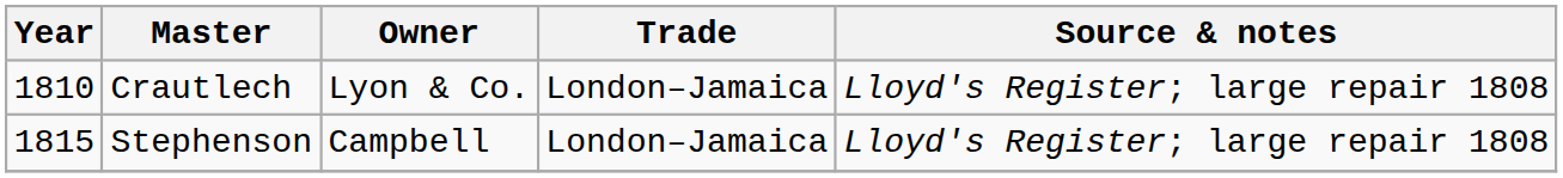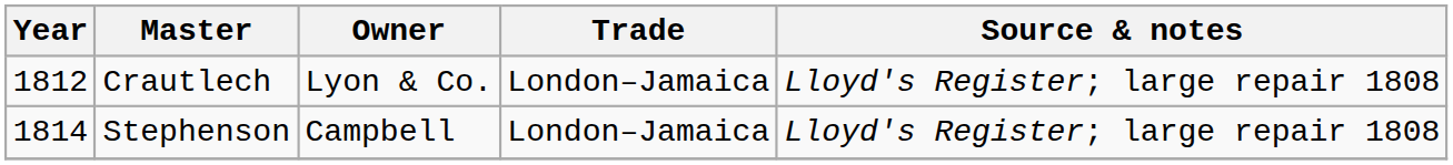Crautlech | Year: 1810 -> 1812
Stephenson | Year: 1815 -> 1814
